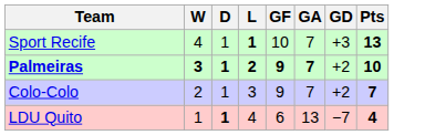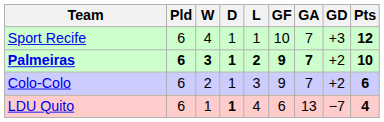+ column: Pld | 6 | 6 | 6 | 6
Sport Recife | L: bold -> normal
Sport Recife | Pts: 13 -> 12
Colo-Colo | Pts: 7 -> 6
